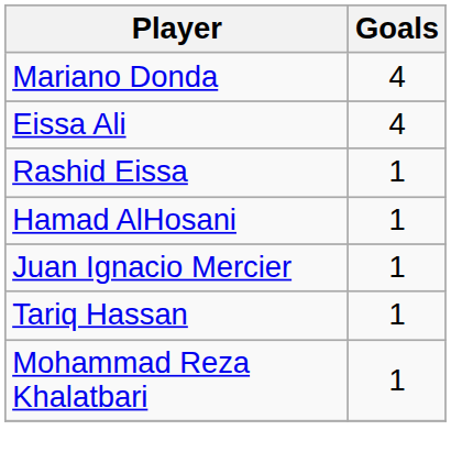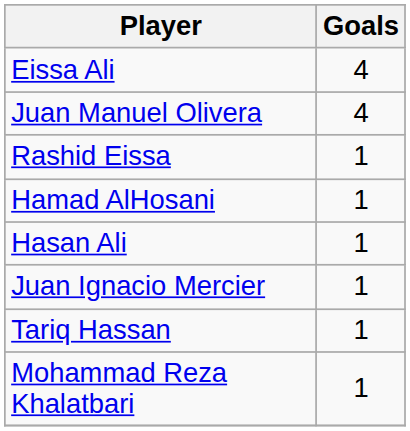- row: Mariano Donda | 4
+ row: Juan Manuel Olivera | 4
+ row: Hasan Ali | 1
